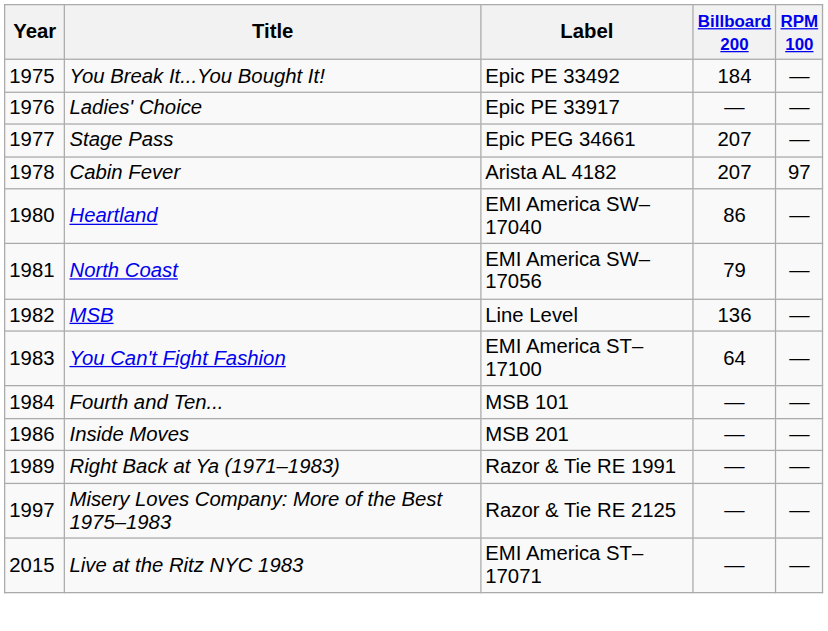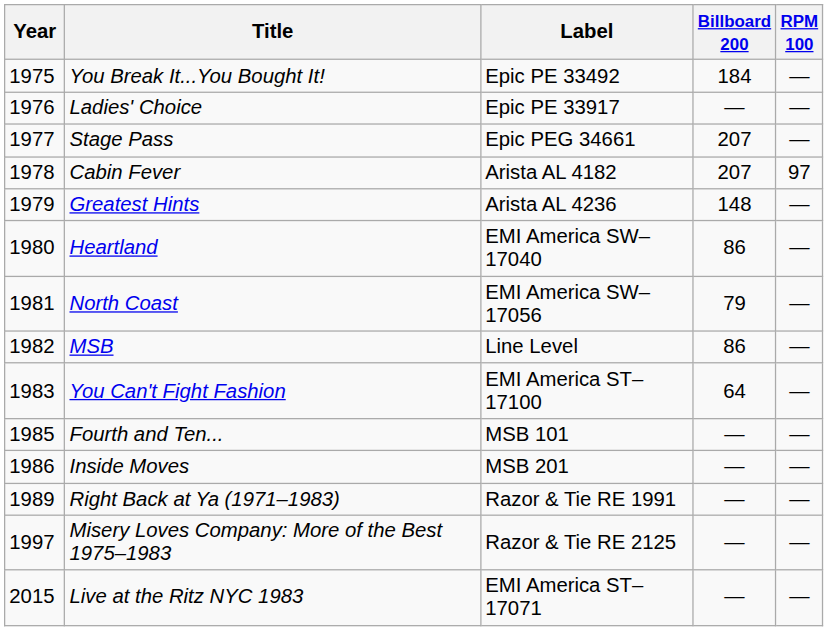+ row: 1979 | Greatest Hints | Arista AL 4236 | 148 | —
MSB | Billboard 200: 136 -> 86
Fourth and Ten... | Year: 1984 -> 1985
